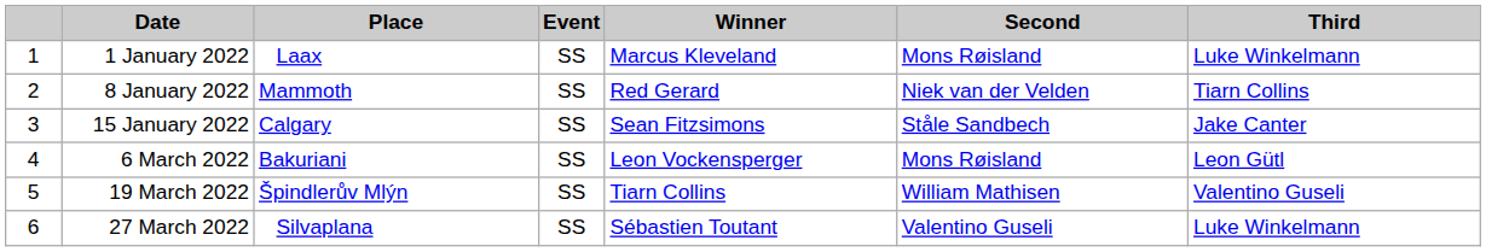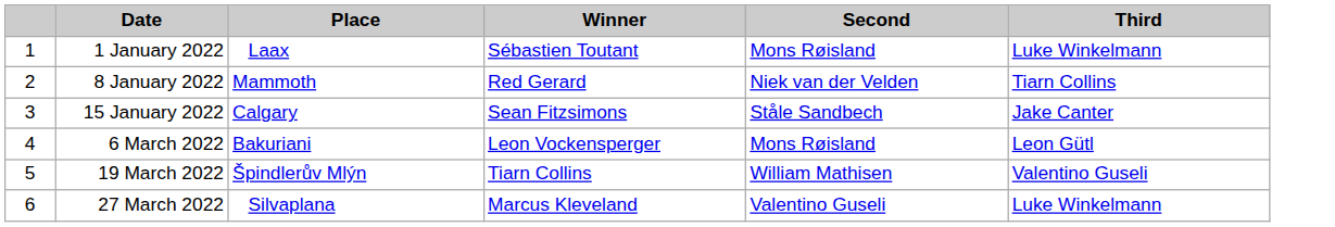- column: Event | SS | SS | SS | SS | SS | SS
1 January 2022 | Winner: Marcus Kleveland -> Sébastien Toutant
27 March 2022 | Winner: Sébastien Toutant -> Marcus Kleveland
